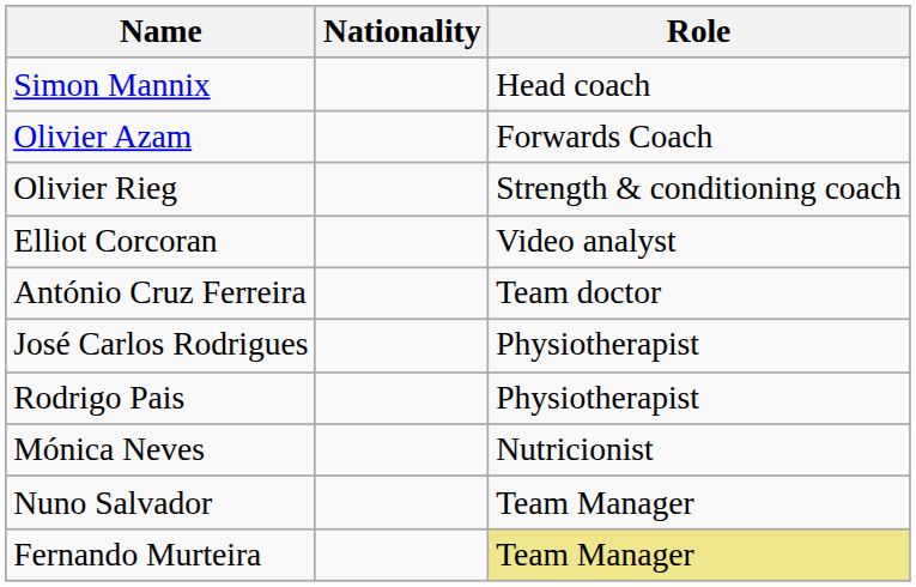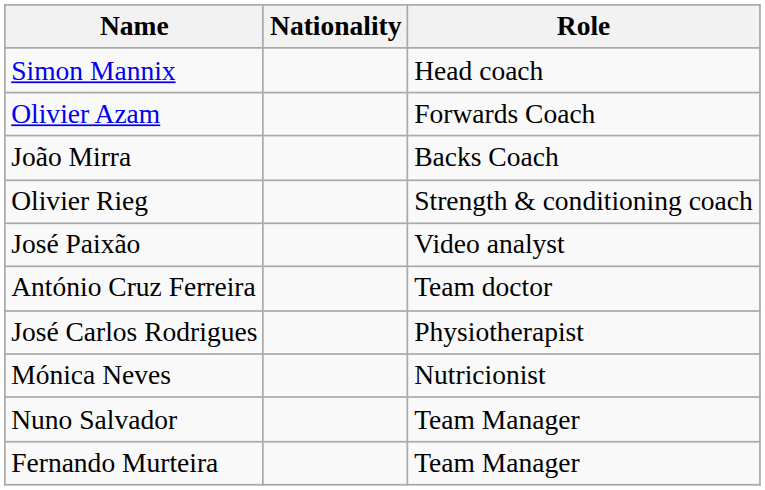+ row: João Mirra | Backs Coach
- row: Elliot Corcoran | Video analyst
+ row: José Paixão | Video analyst
- row: Rodrigo Pais | Physiotherapist
Fernando Murteira | Role: khaki background -> no background
